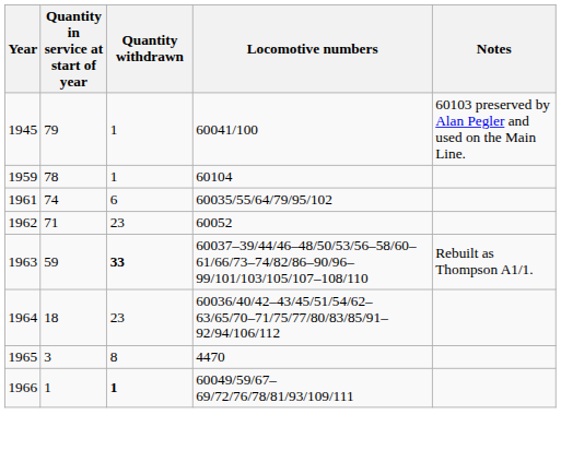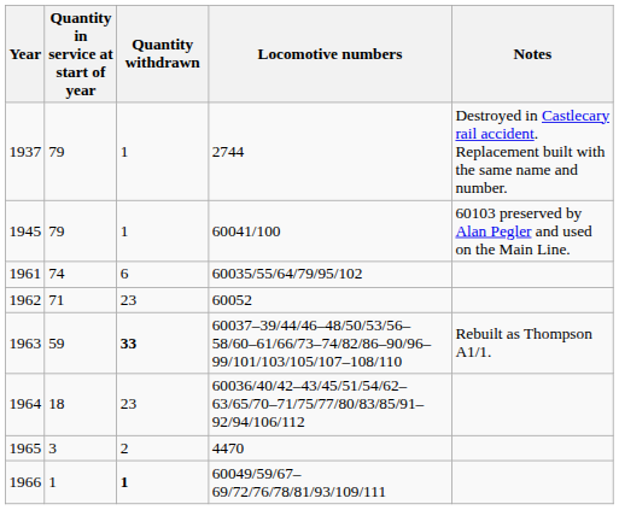+ row: 1937 | 79 | 1 | 2744 | Destroyed in Castlecary rail accident. Replacement built with the same name and number.
- row: 1959 | 78 | 1 | 60104
1965 | Quantity withdrawn: 8 -> 2
